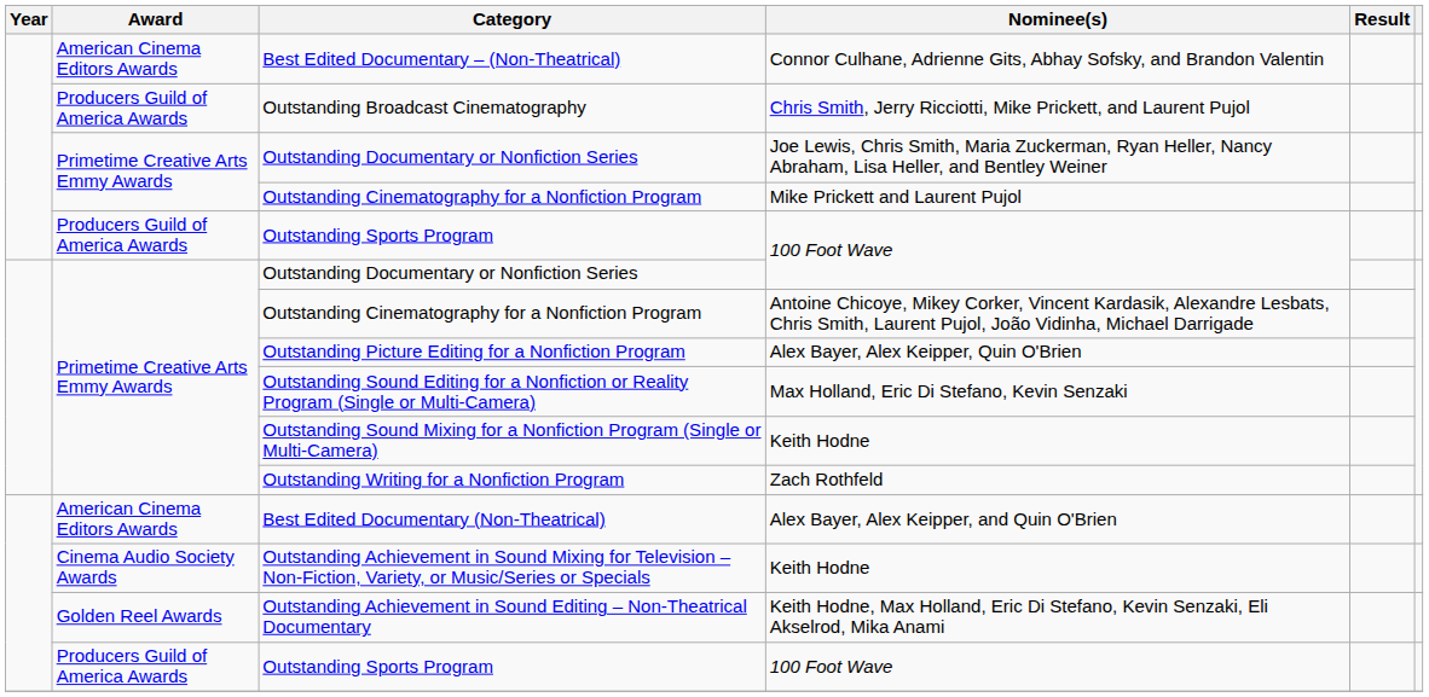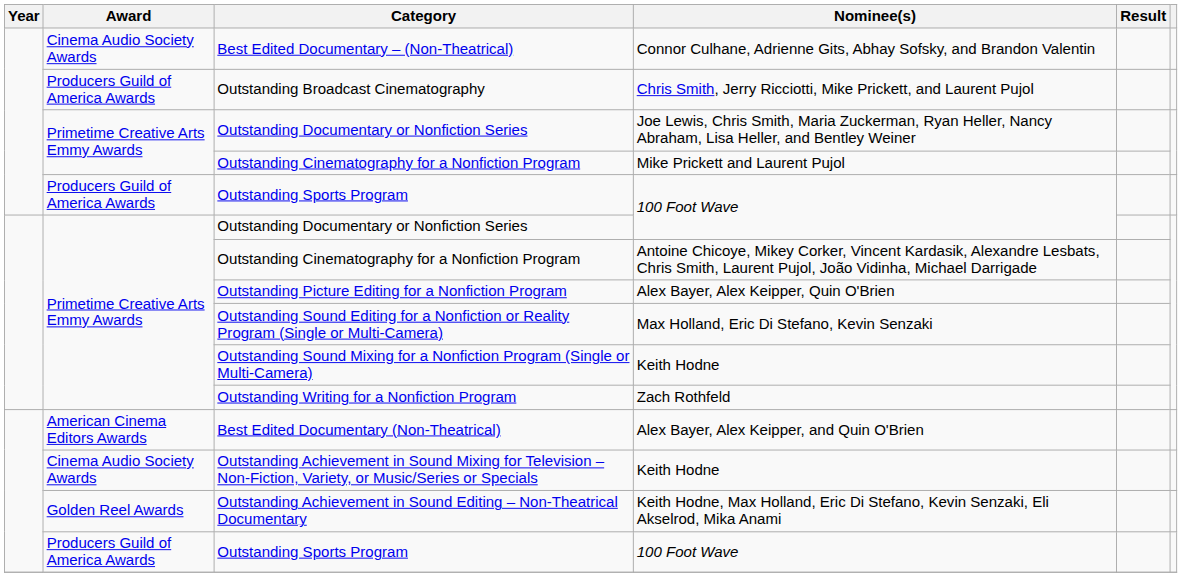Best Edited Documentary – (Non-Theatrical) | Award: American Cinema Editors Awards -> Cinema Audio Society Awards
